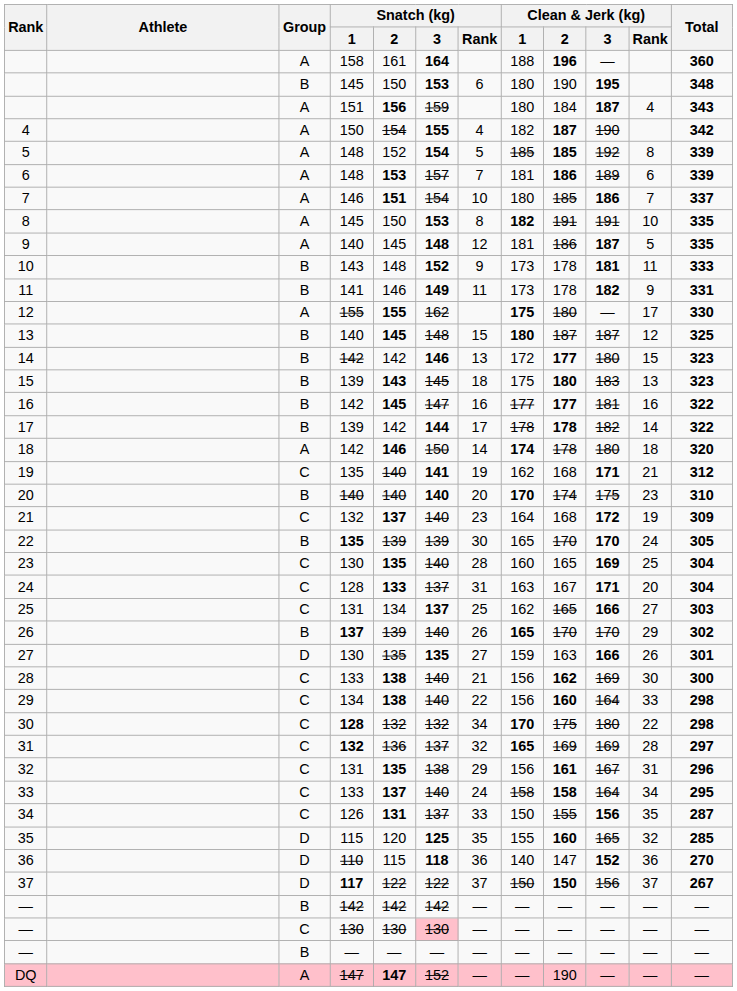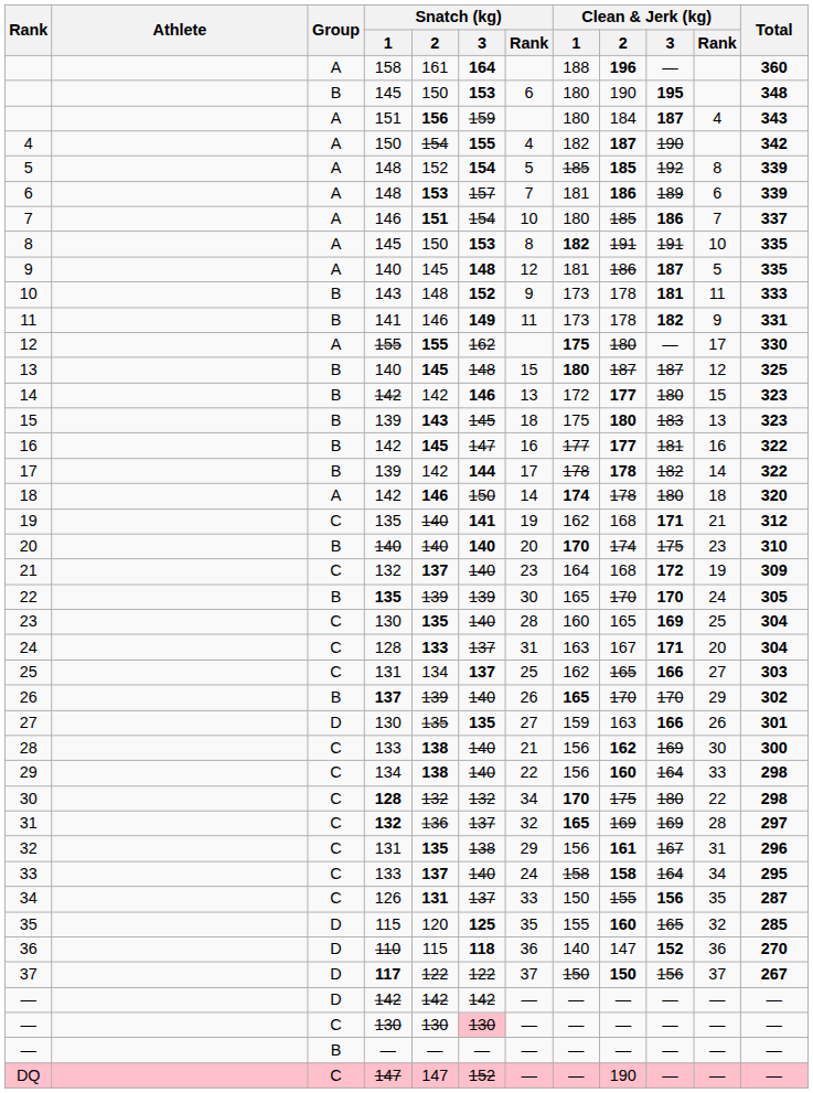— / 142 | Group: B -> D
DQ | Group: A -> C
DQ | Snatch (kg) / 2: bold -> normal
